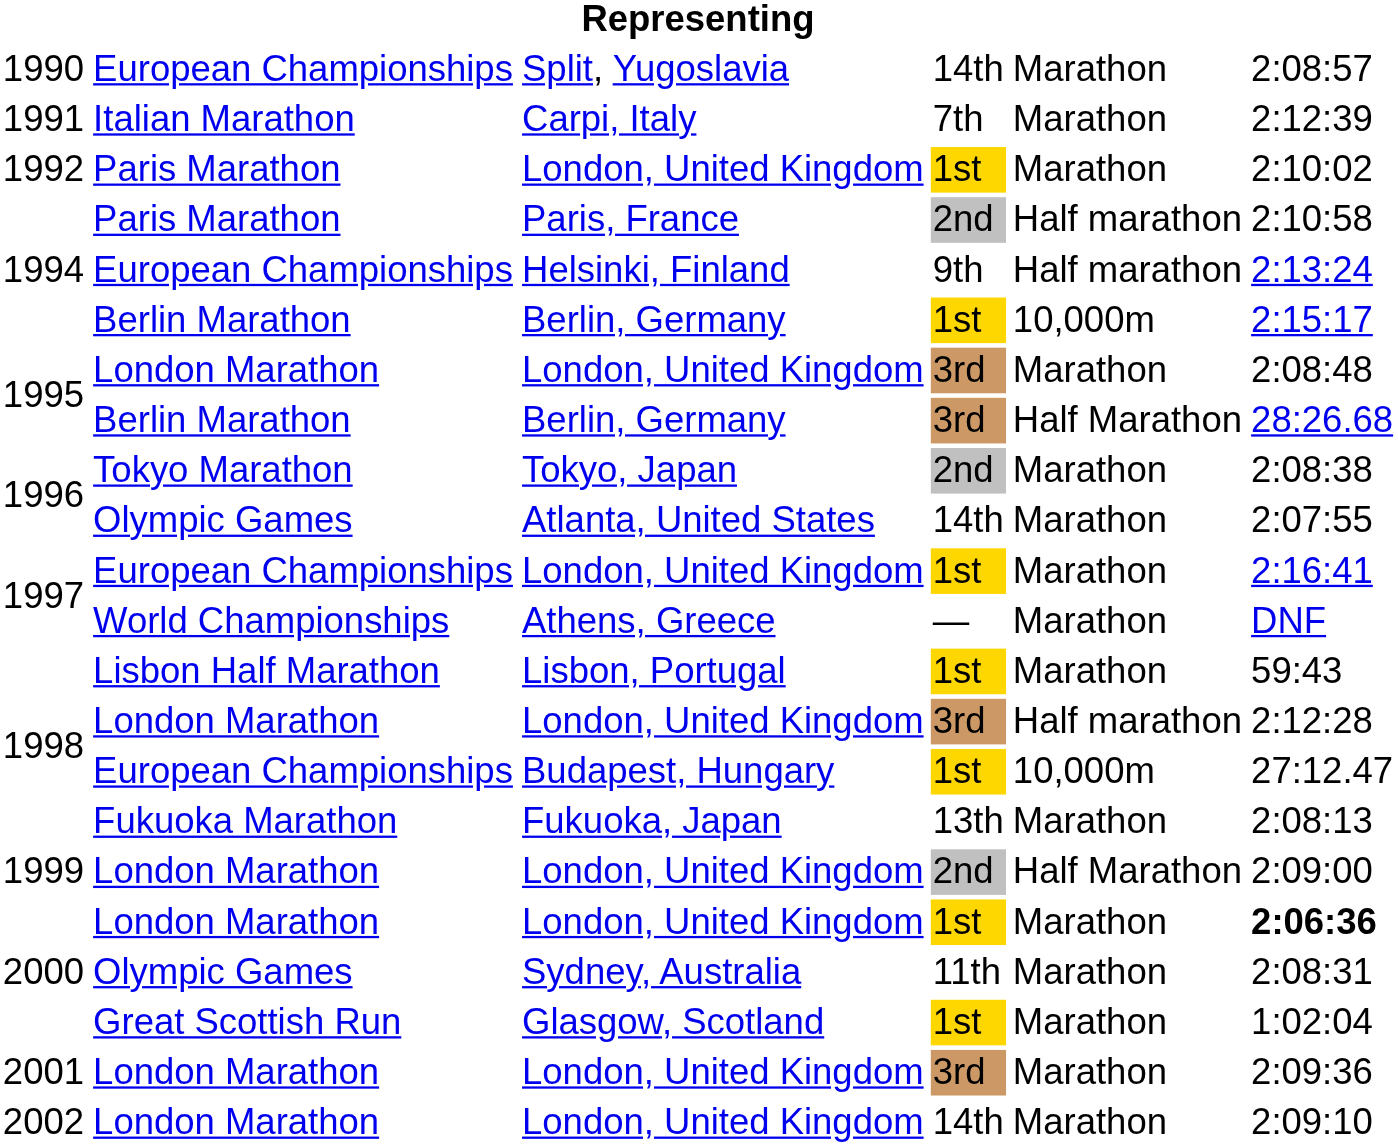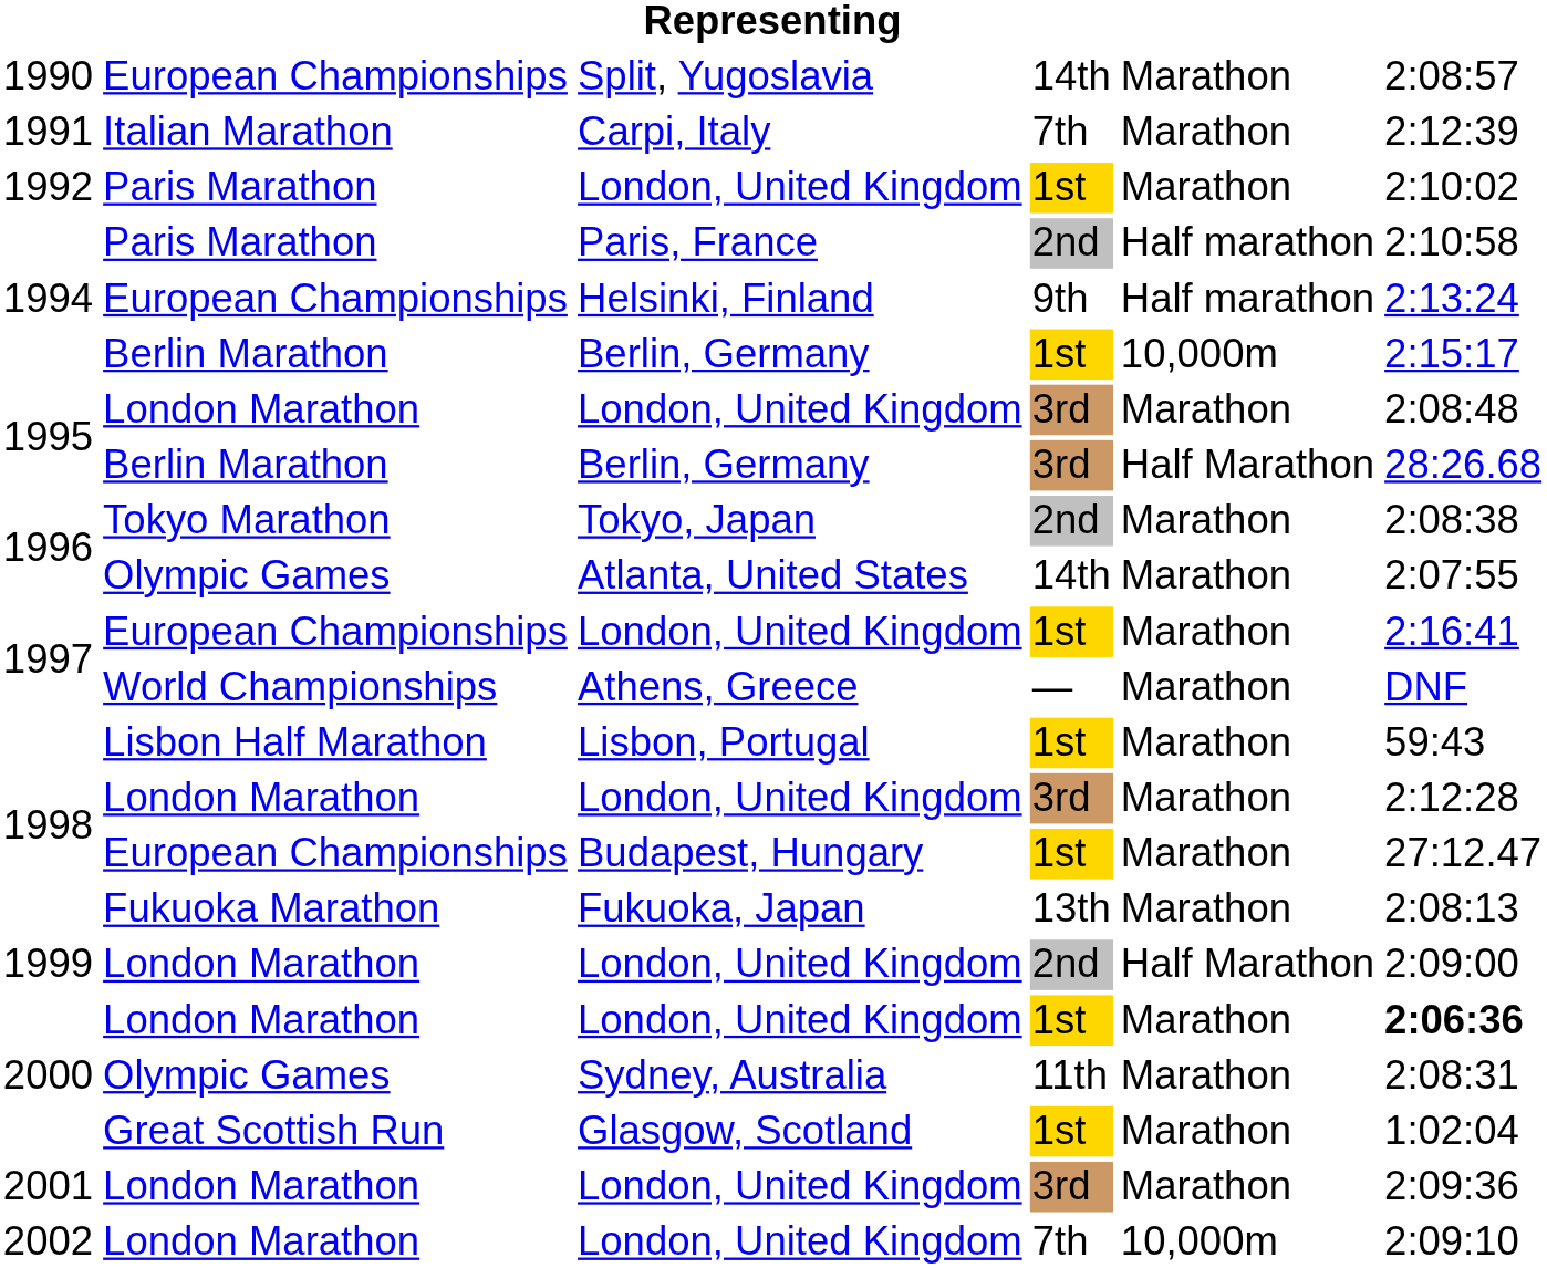1998 / London, United Kingdom | column 5: Half marathon -> Marathon
Budapest, Hungary | column 5: 10,000m -> Marathon
2002 / London, United Kingdom | column 4: 14th -> 7th
2002 / London, United Kingdom | column 5: Marathon -> 10,000m
